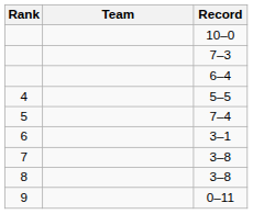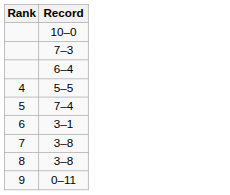- column: Team
